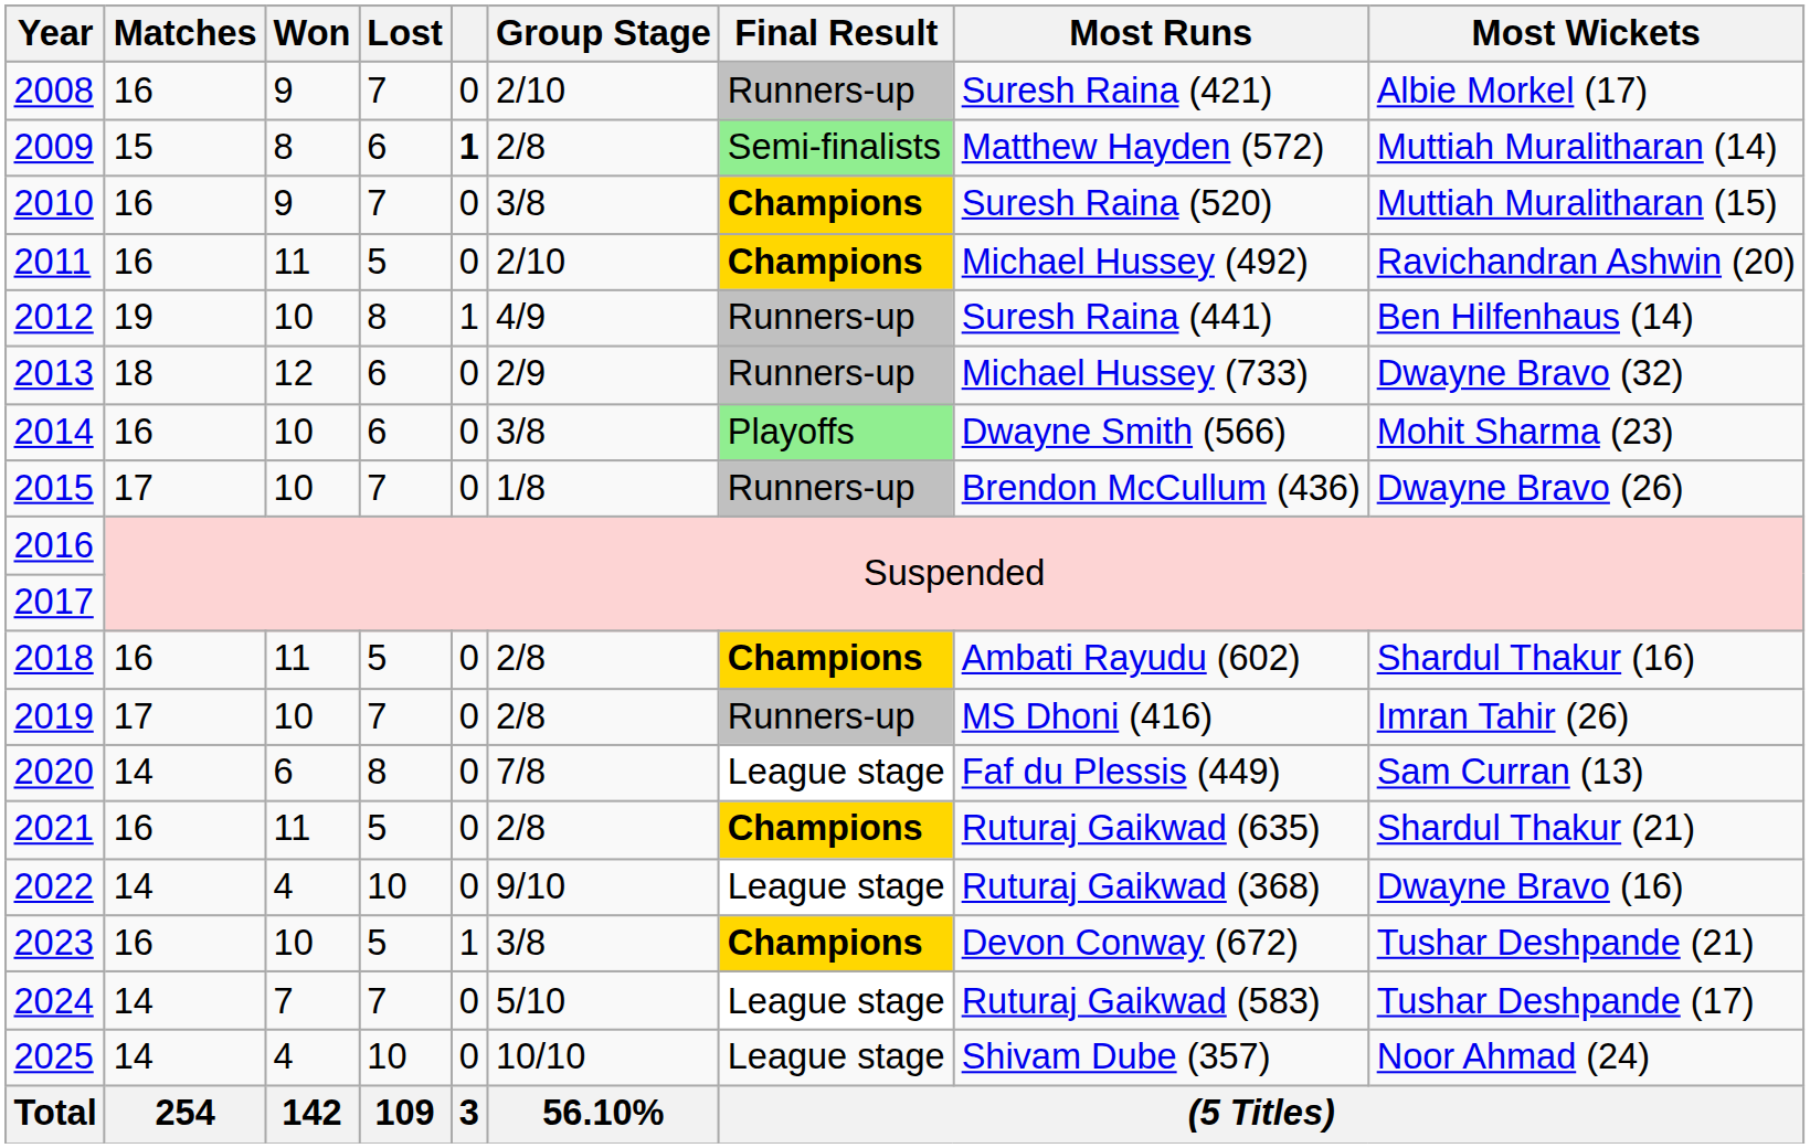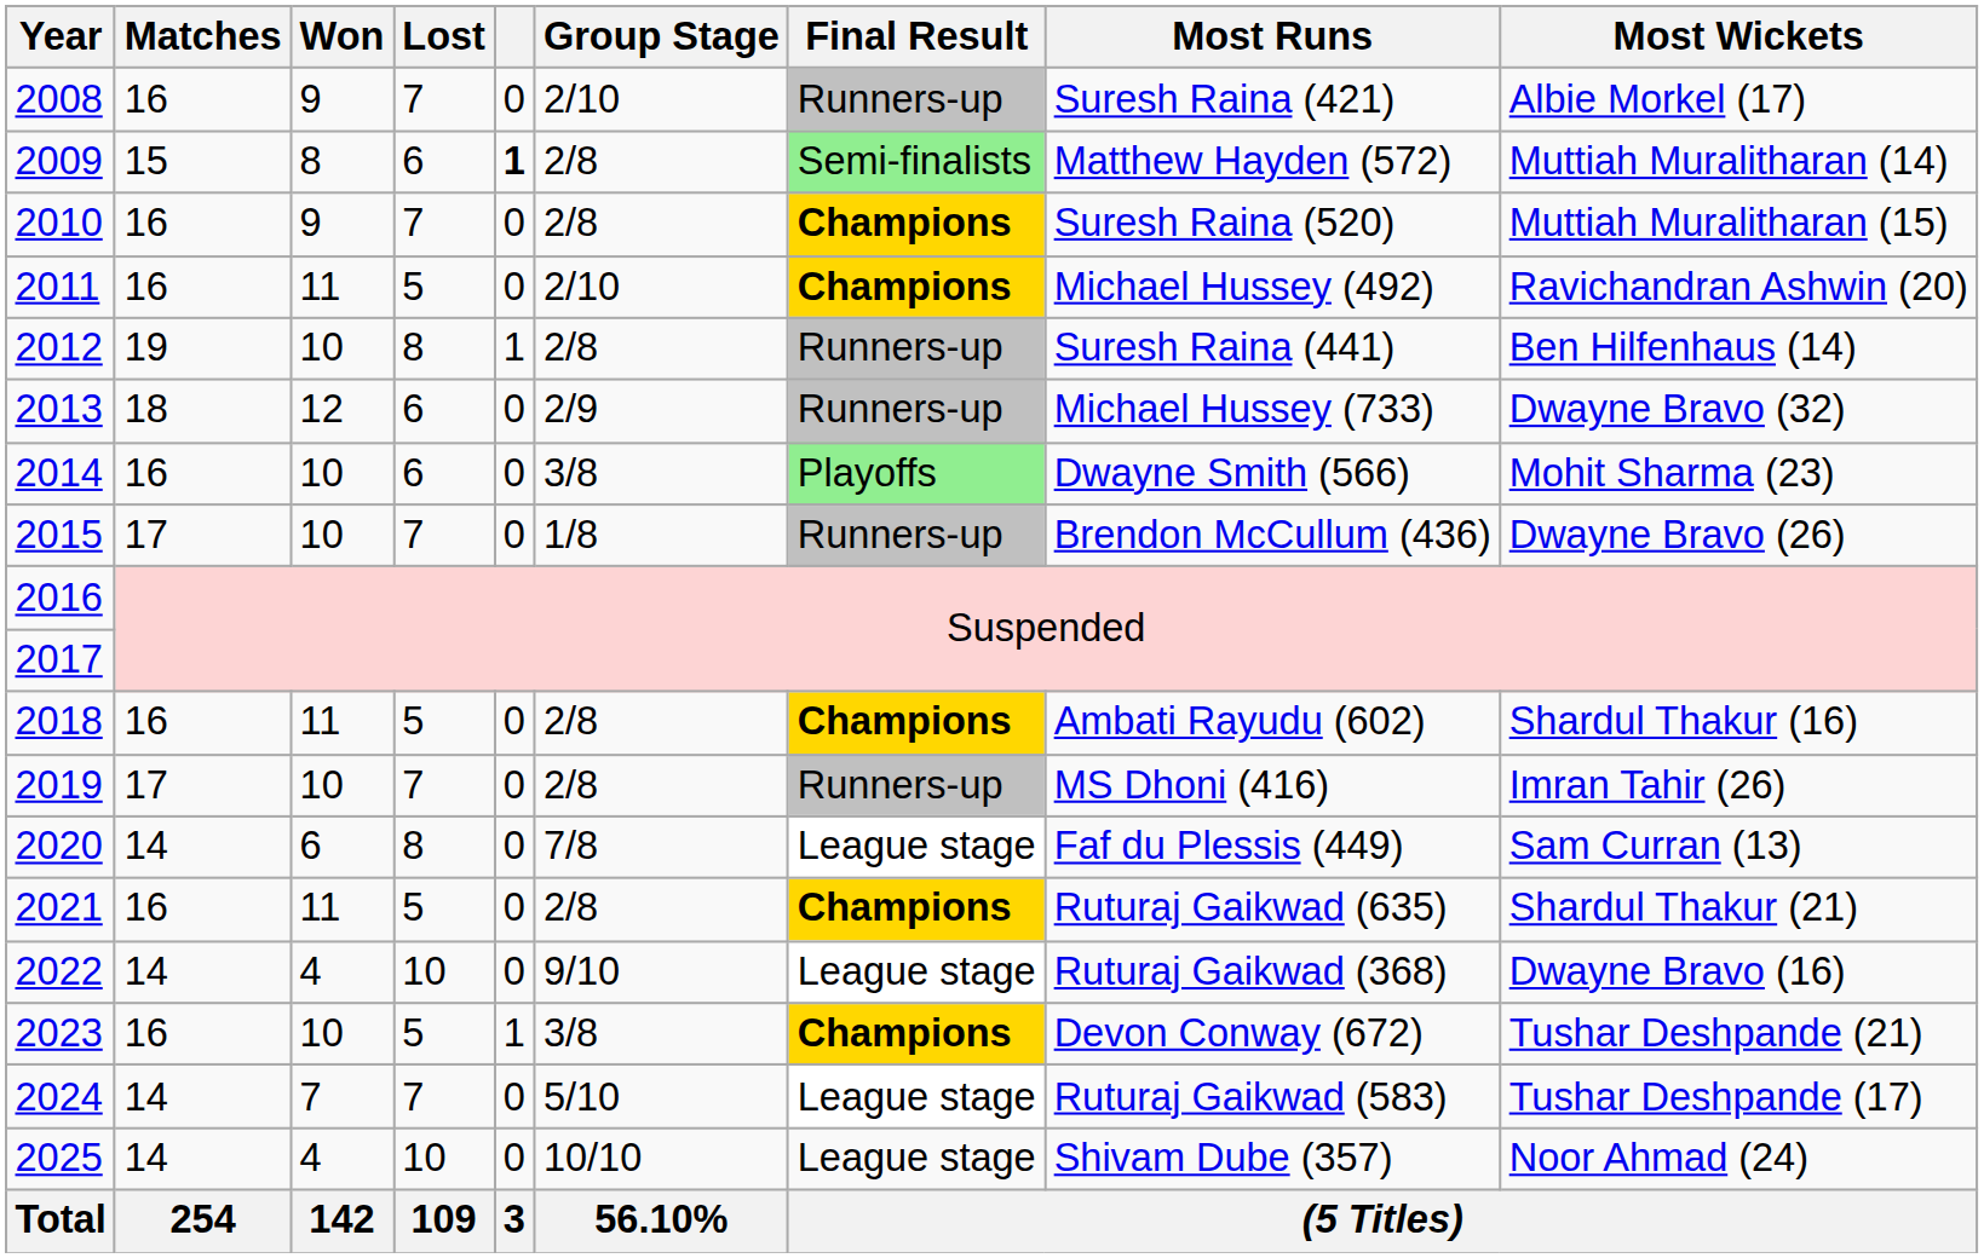2010 | Group Stage: 3/8 -> 2/8
2012 | Group Stage: 4/9 -> 2/8
